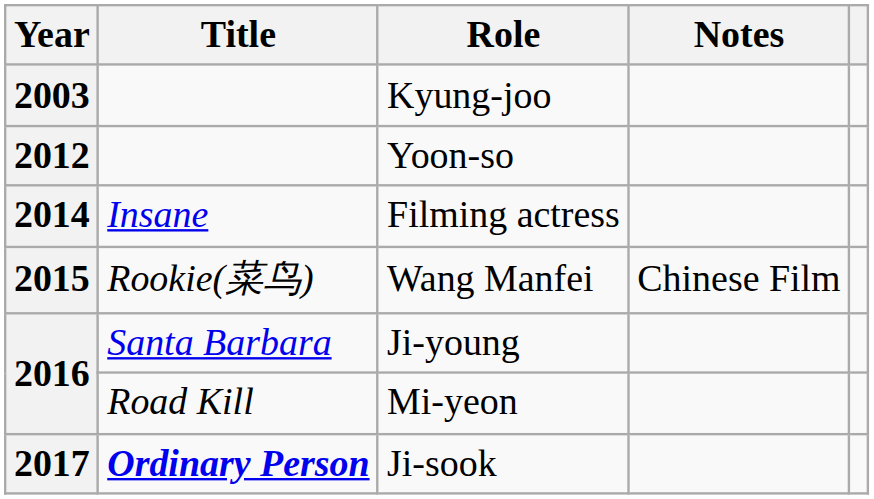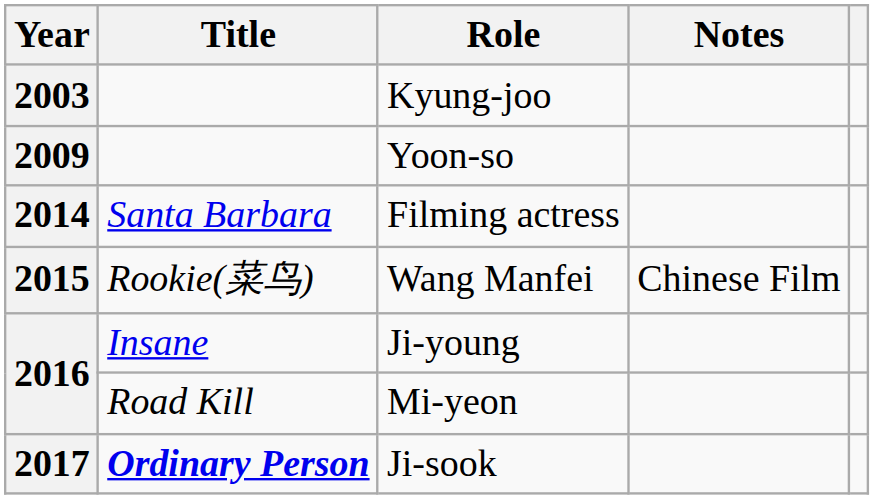Yoon-so | Year: 2012 -> 2009
Filming actress | Title: Insane -> Santa Barbara
Ji-young | Title: Santa Barbara -> Insane
